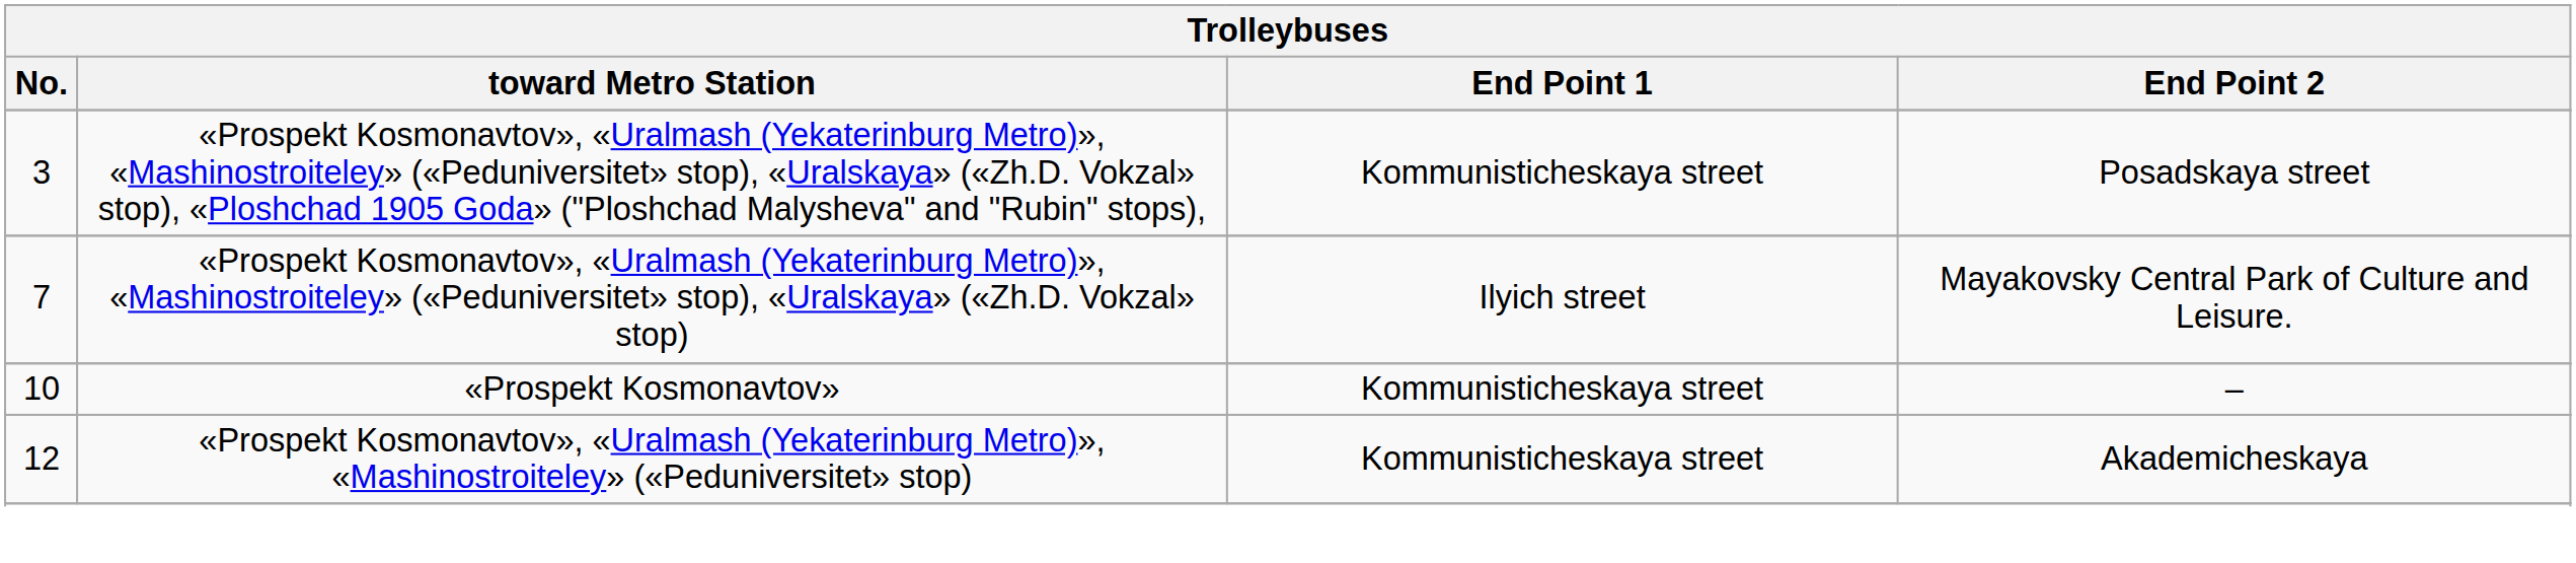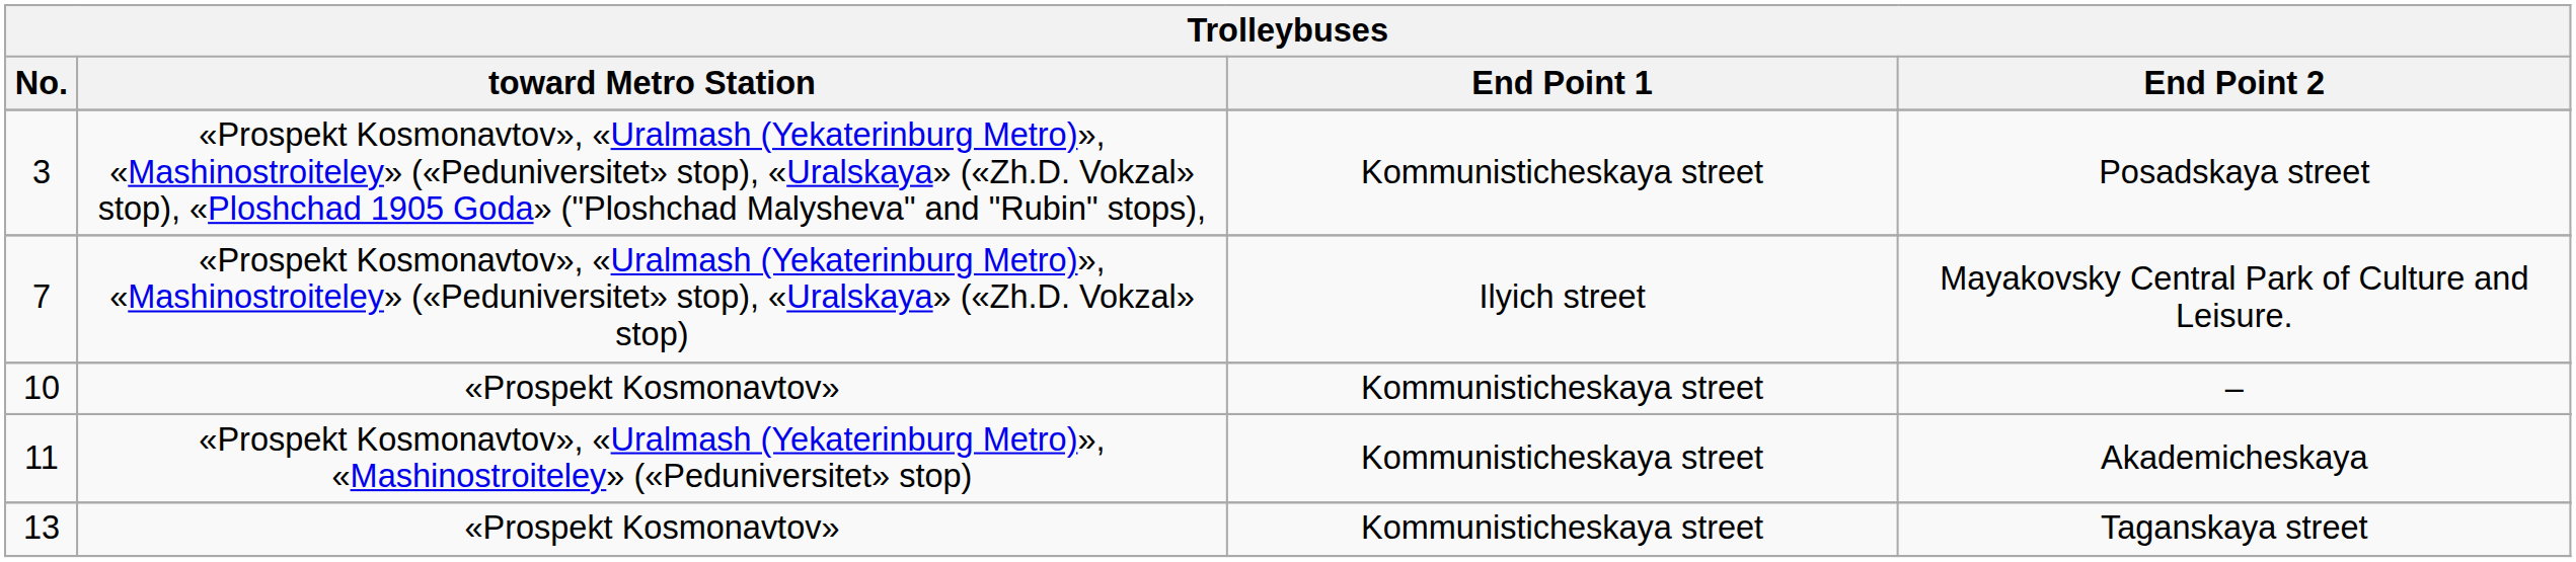Akademicheskaya | No.: 12 -> 11
+ row: 13 | «Prospekt Kosmonavtov» | Kommunisticheskaya street | Taganskaya street
